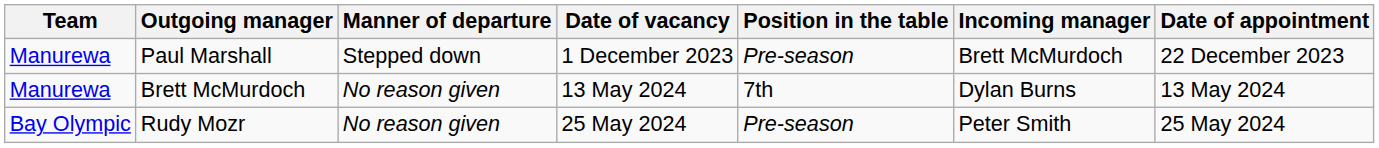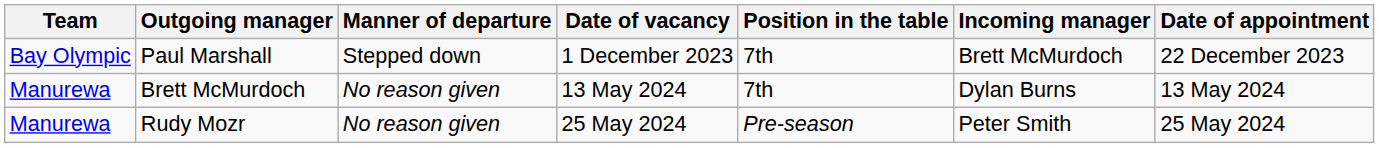Paul Marshall | Team: Manurewa -> Bay Olympic
Paul Marshall | Position in the table: Pre-season -> 7th
Rudy Mozr | Team: Bay Olympic -> Manurewa
